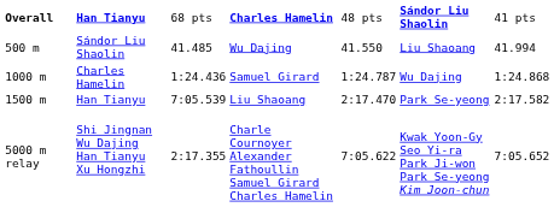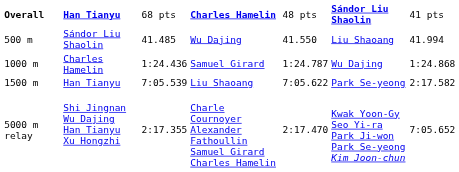Han Tianyu / Liu Shaoang | column 5: 2:17.470 -> 7:05.622
Shi Jingnan Wu Dajing Han Tianyu Xu Hongzhi | column 5: 7:05.622 -> 2:17.470
